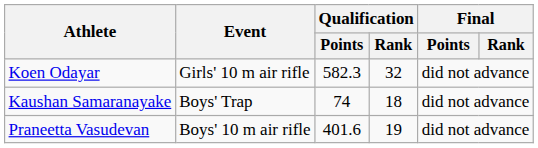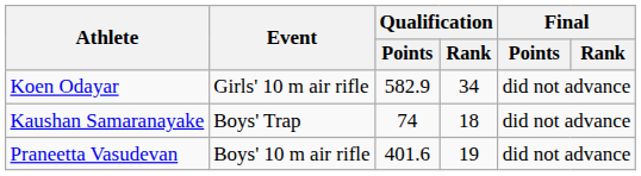Koen Odayar | Qualification / Points: 582.3 -> 582.9
Koen Odayar | Qualification / Rank: 32 -> 34
